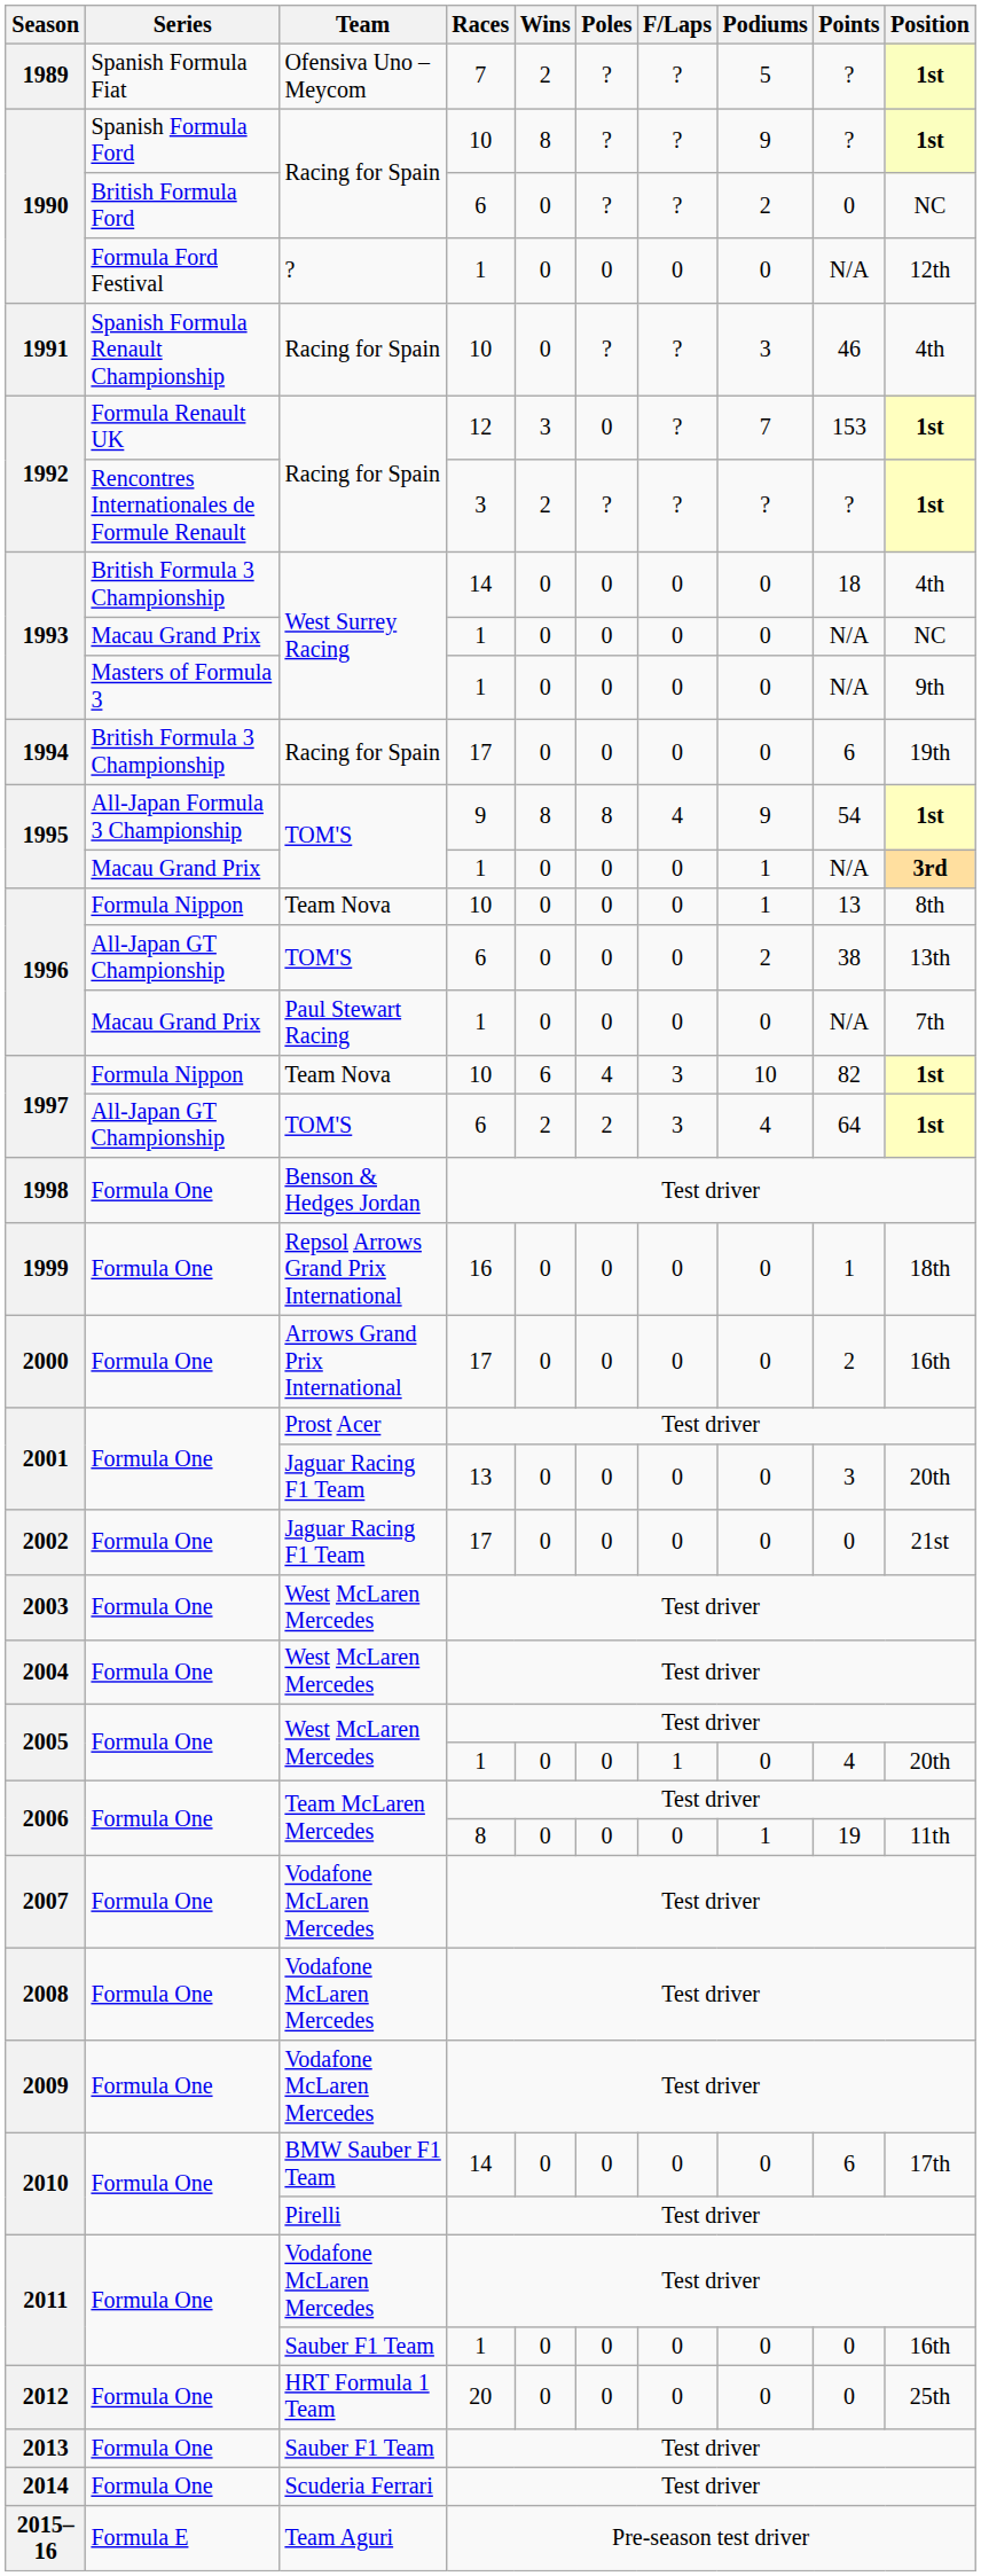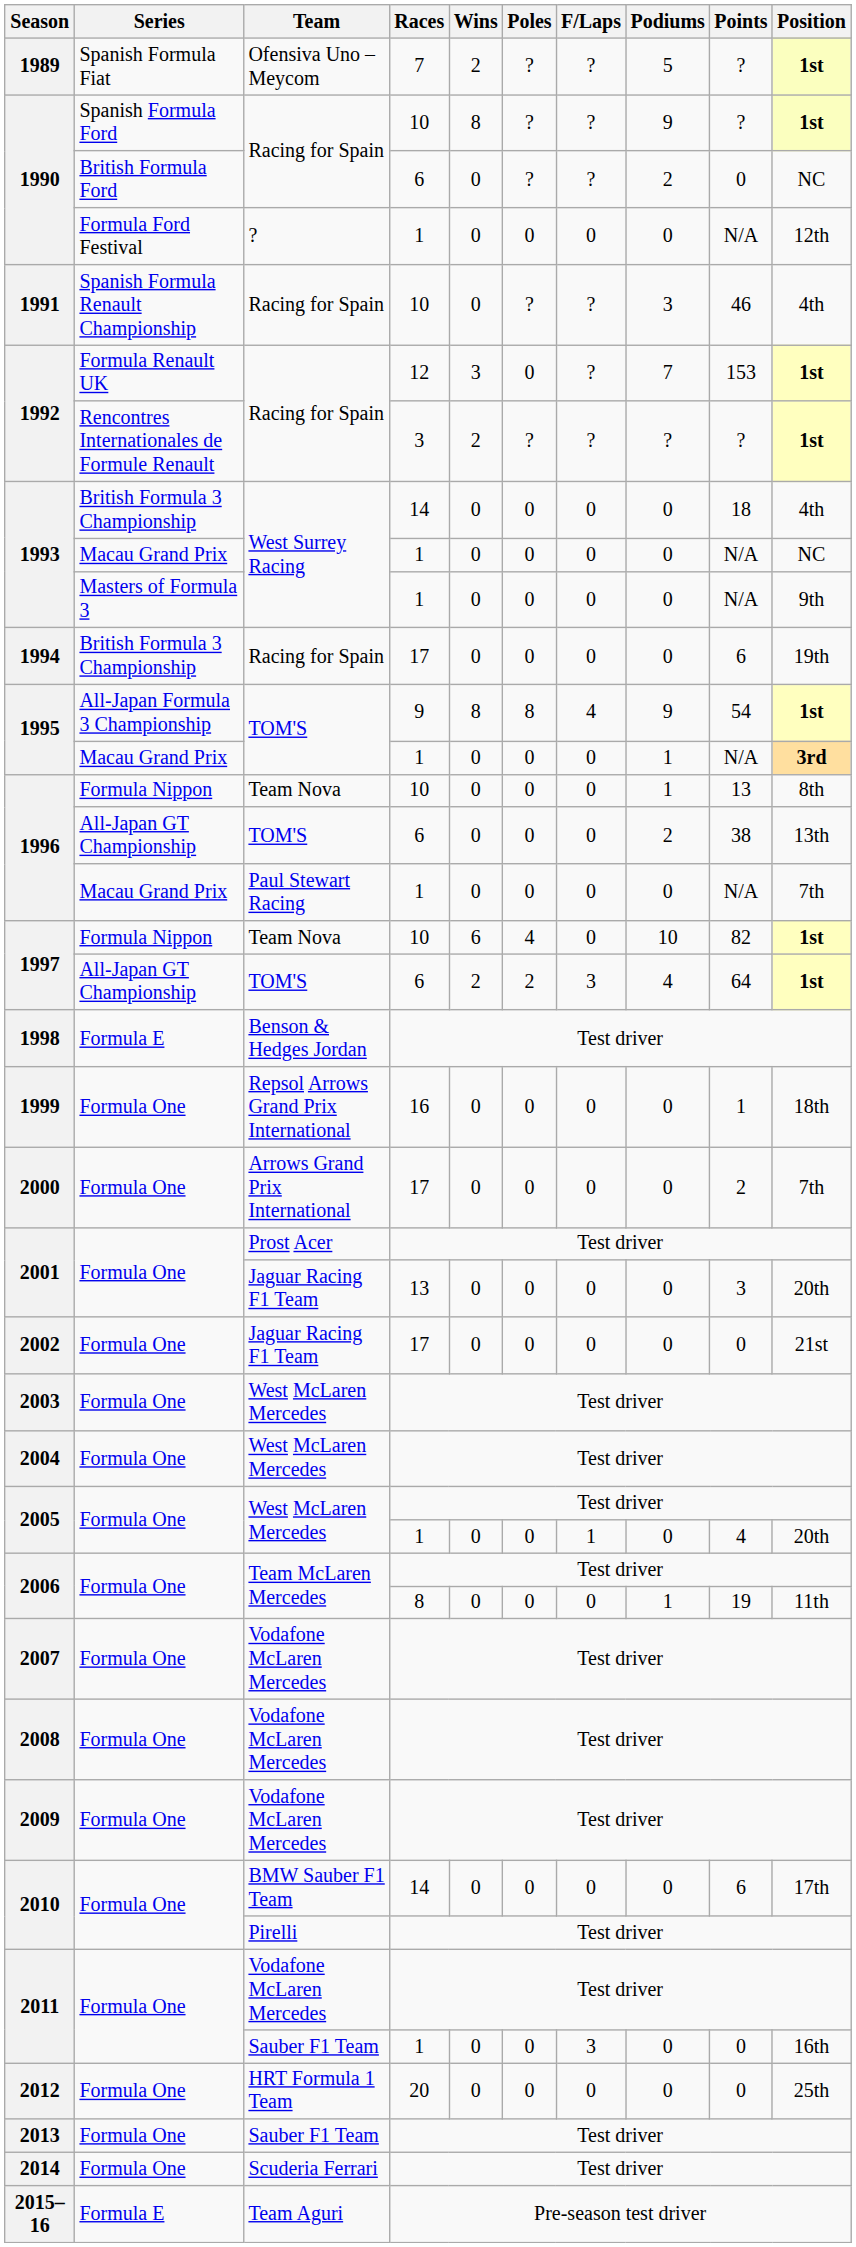1997 / 10 | F/Laps: 3 -> 0
1998 | Series: Formula One -> Formula E
2000 | Position: 16th -> 7th
2011 / 1 | F/Laps: 0 -> 3
